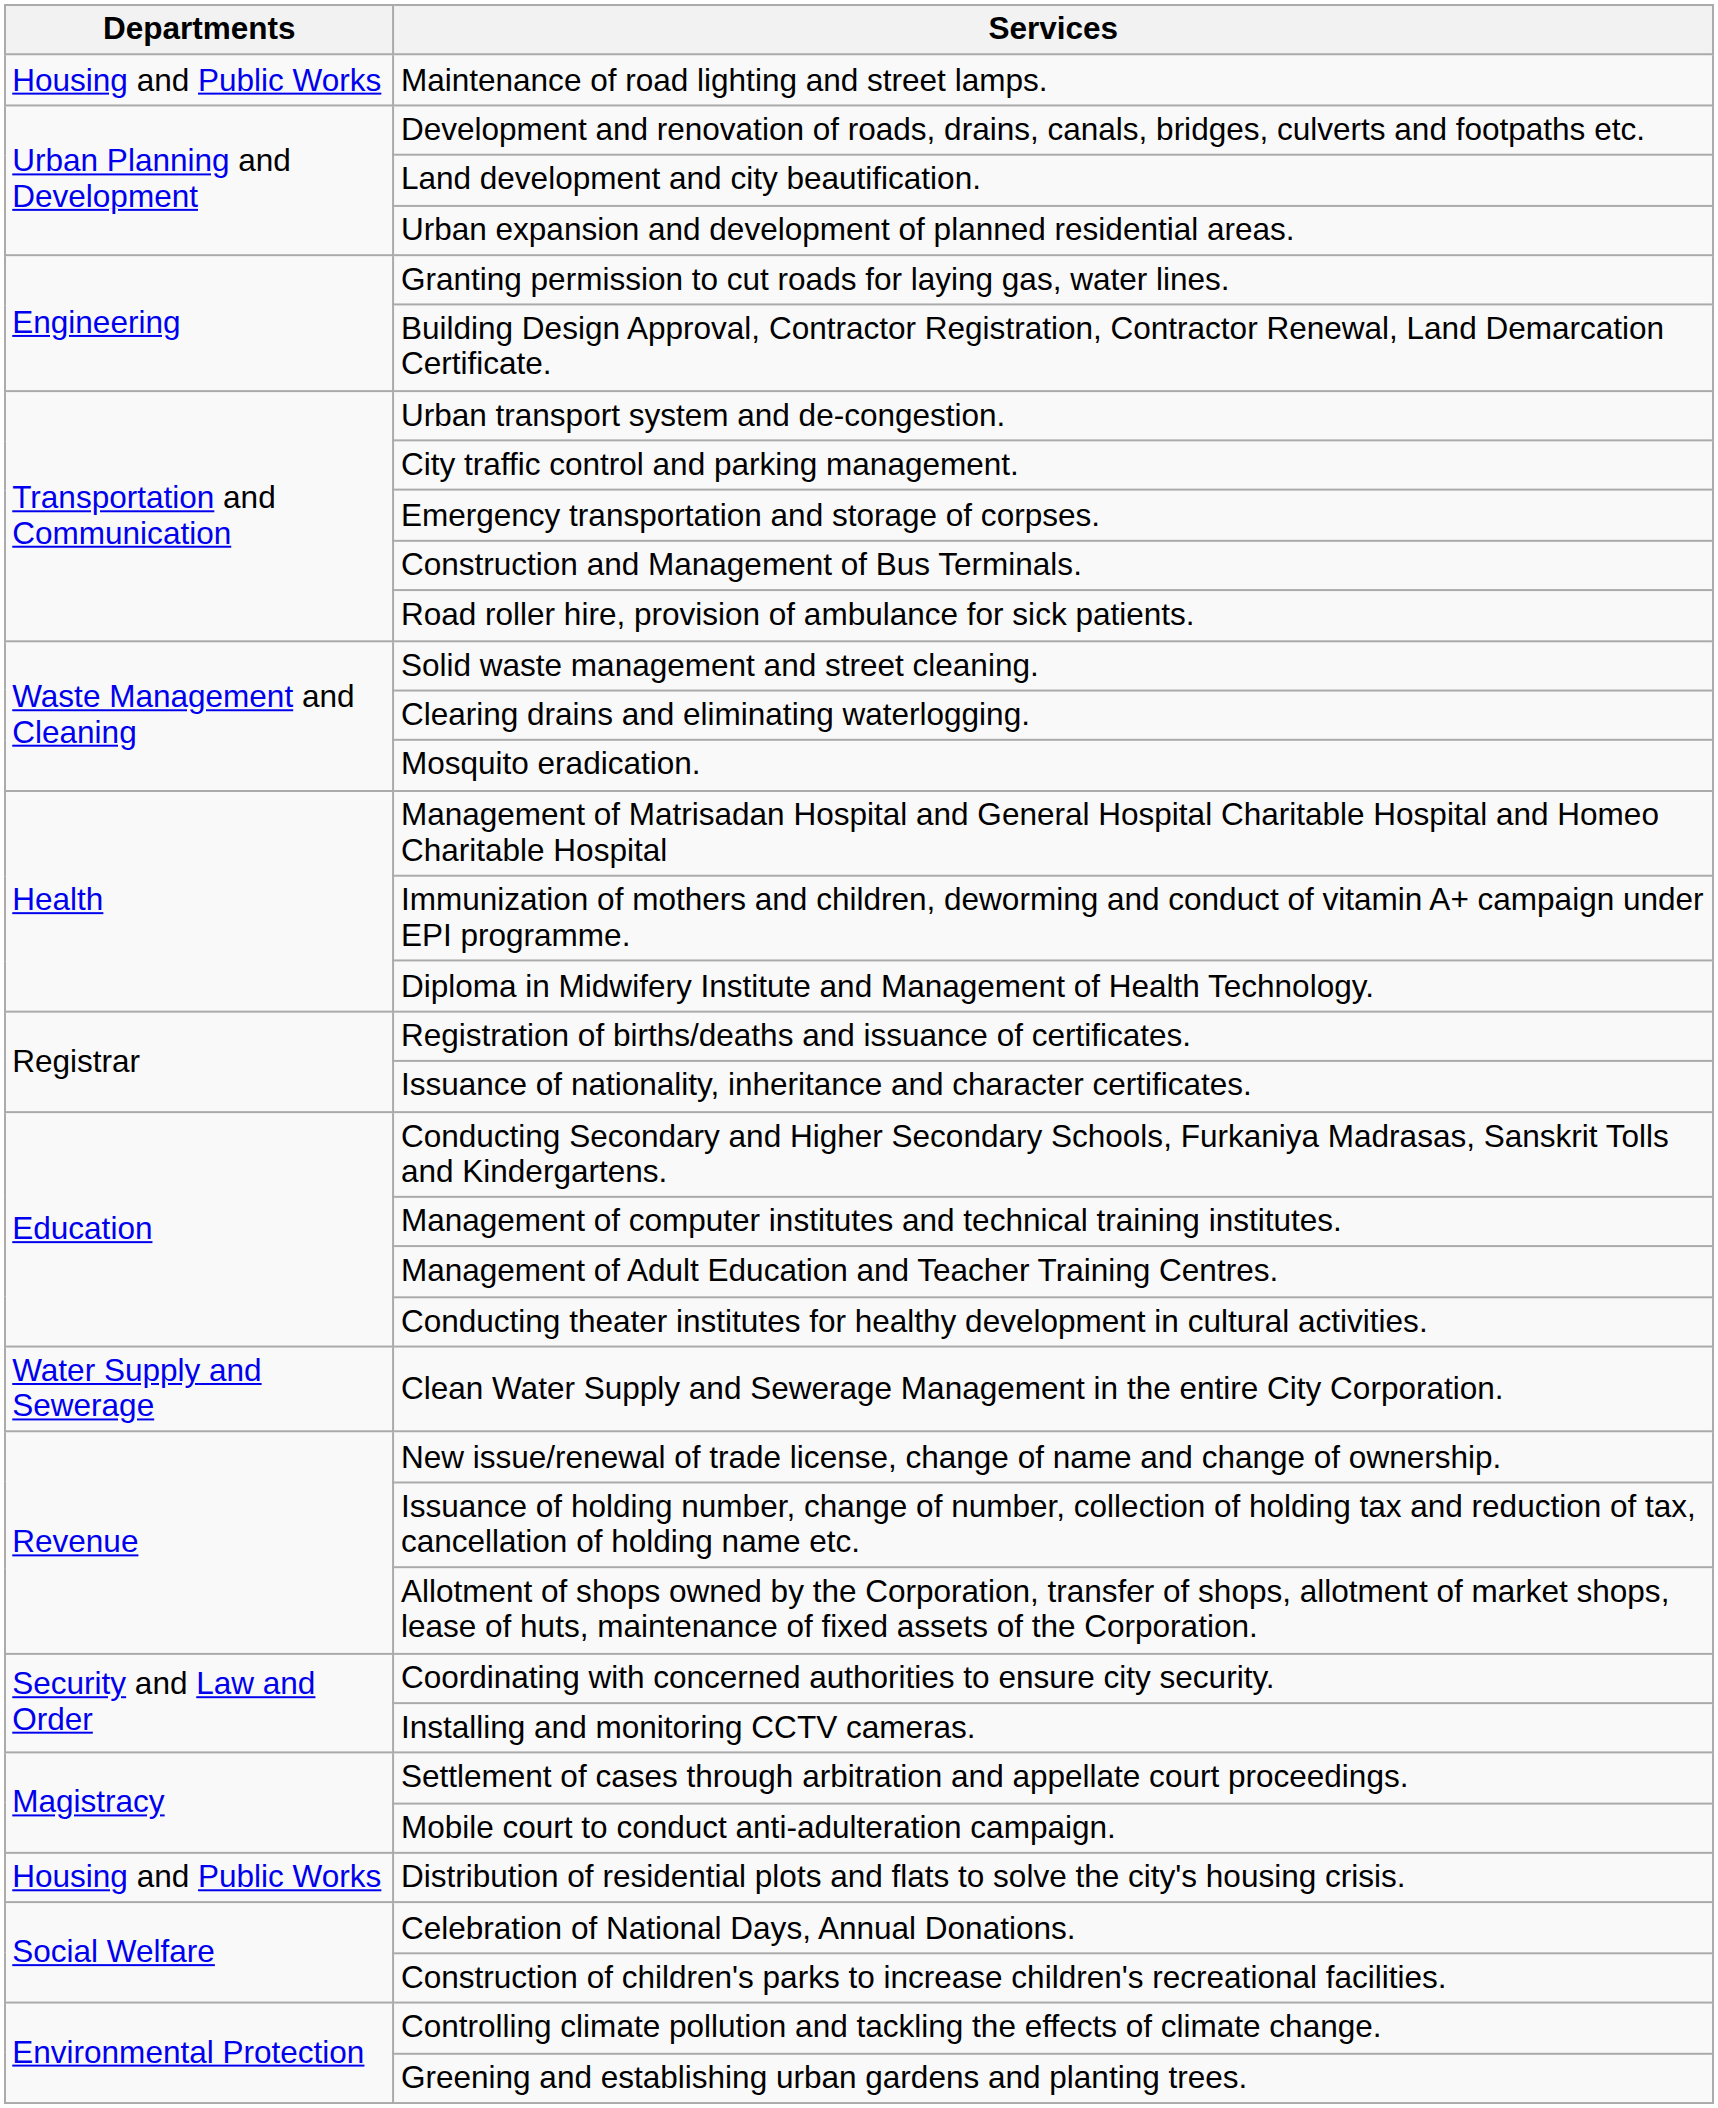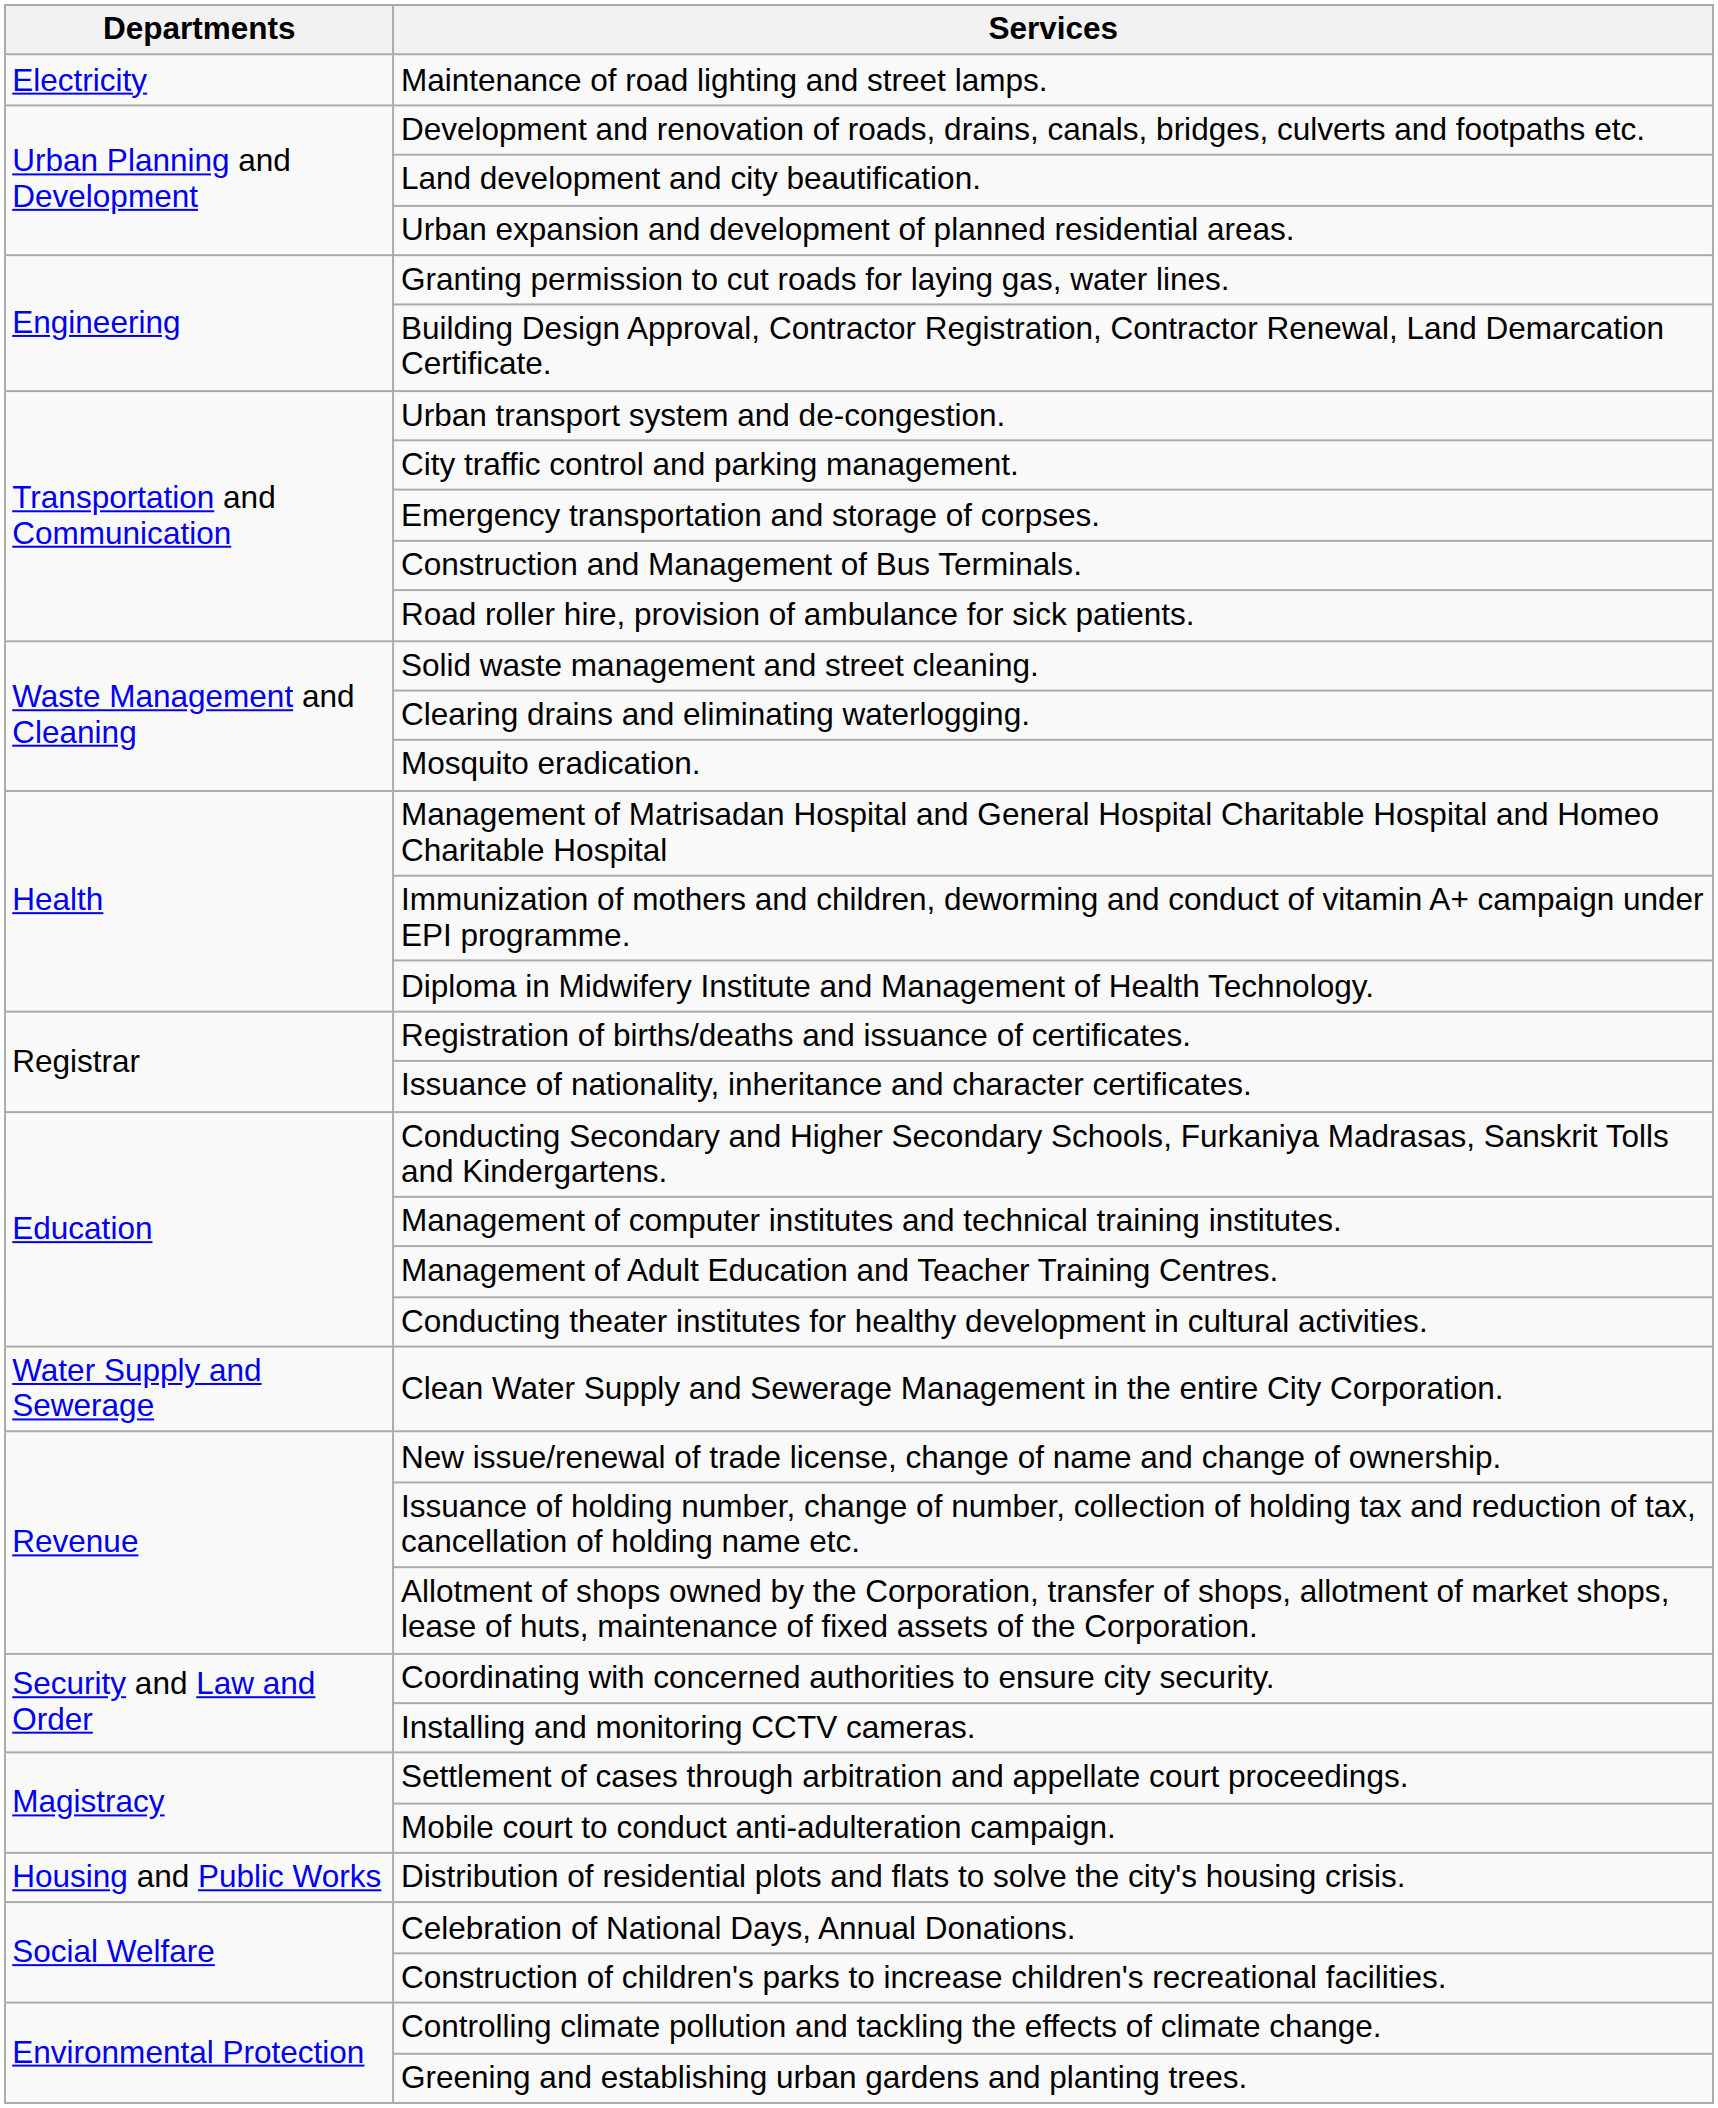Maintenance of road lighting and street lamps. | Departments: Housing and Public Works -> Electricity
